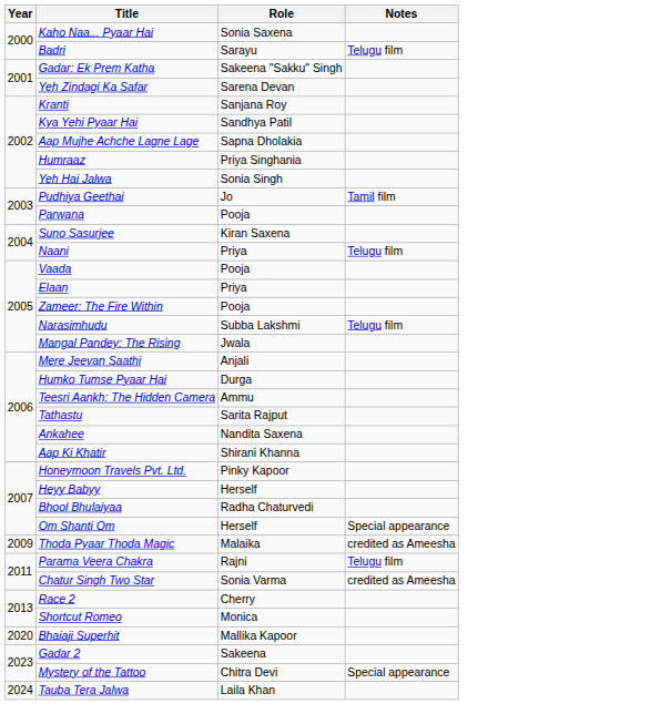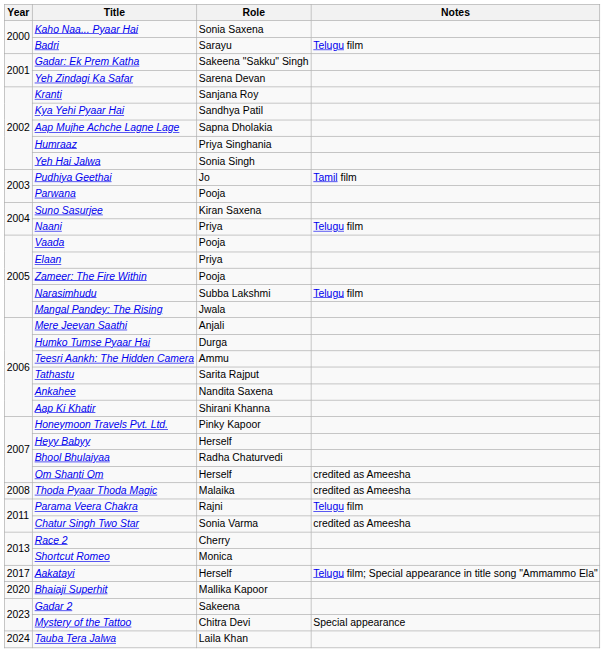Om Shanti Om | Notes: Special appearance -> credited as Ameesha
Thoda Pyaar Thoda Magic | Year: 2009 -> 2008
+ row: 2017 | Aakatayi | Herself | Telugu film; Special appearance in title song "Ammammo Ela"
